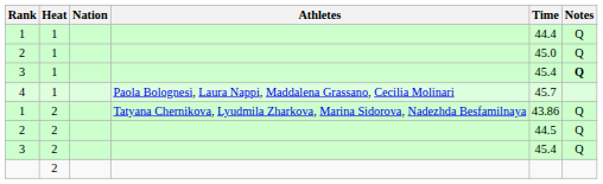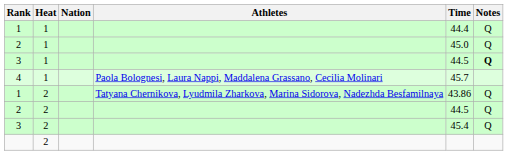3 / 1 | Time: 45.4 -> 44.5
